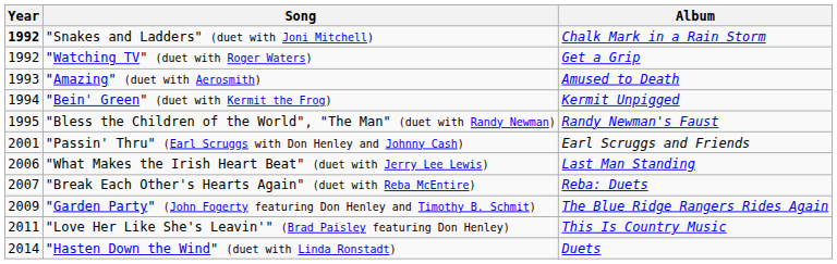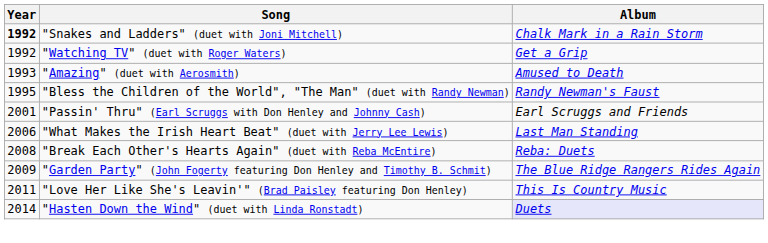- row: 1994 | "Bein' Green" (duet with Kermit the Frog) | Kermit Unpigged
"Break Each Other's Hearts Again" (duet with Reba McEntire) | Year: 2007 -> 2008
"Hasten Down the Wind" (duet with Linda Ronstadt) | Album: no background -> lavender background
